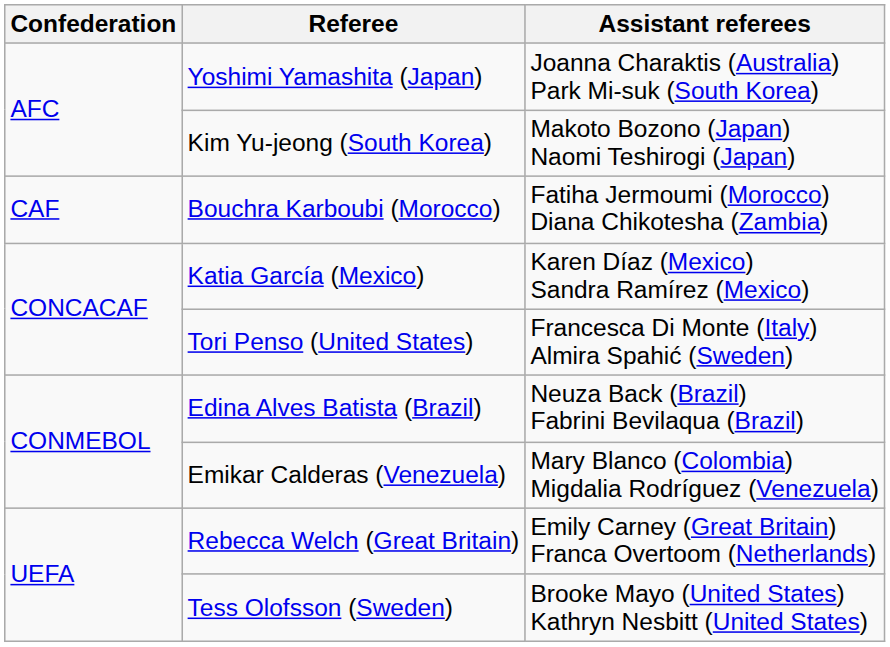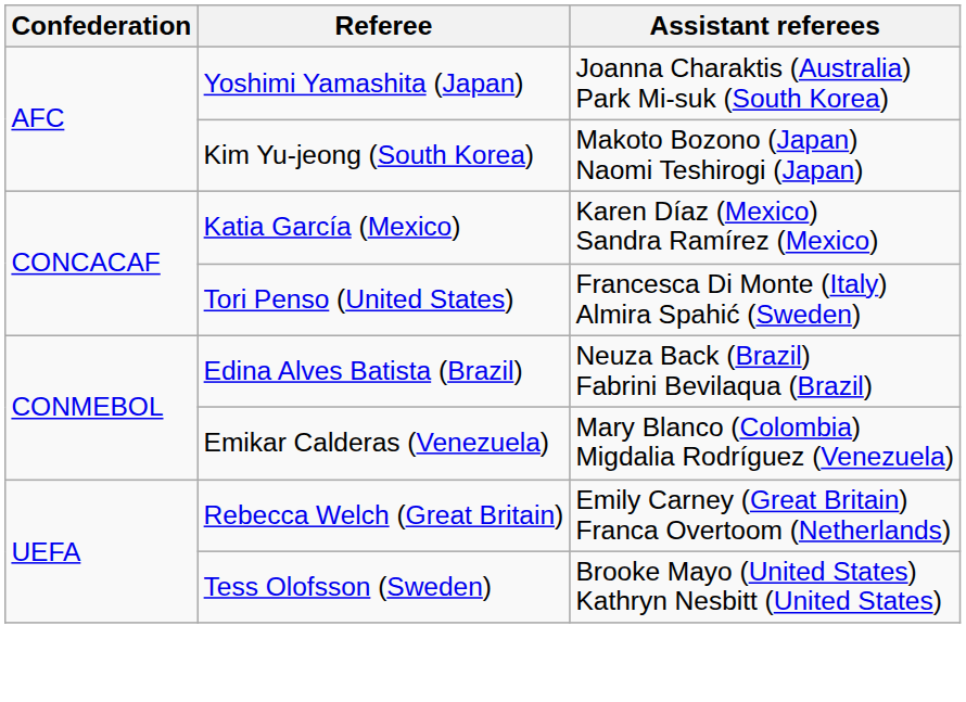- row: CAF | Bouchra Karboubi (Morocco) | Fatiha Jermoumi (Morocco) Diana Chikotesha (Zambia)
